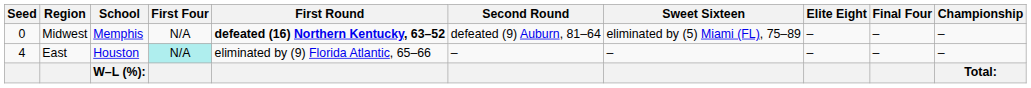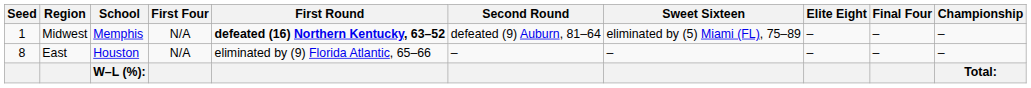Midwest | Seed: 0 -> 1
East | Seed: 4 -> 8
East | First Four: paleturquoise background -> no background
